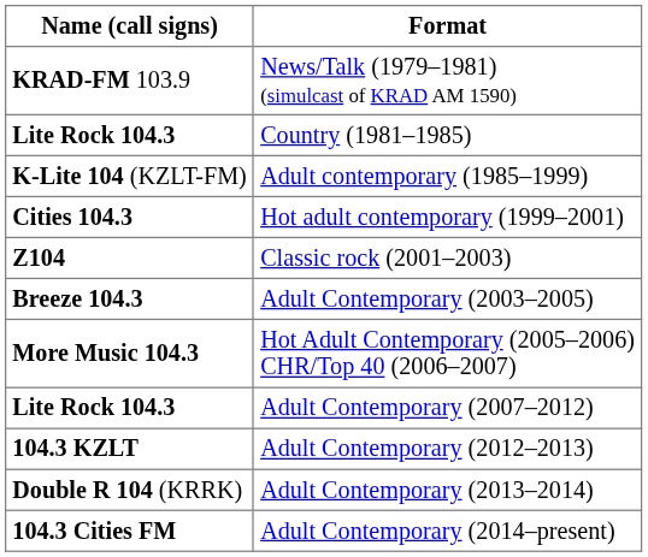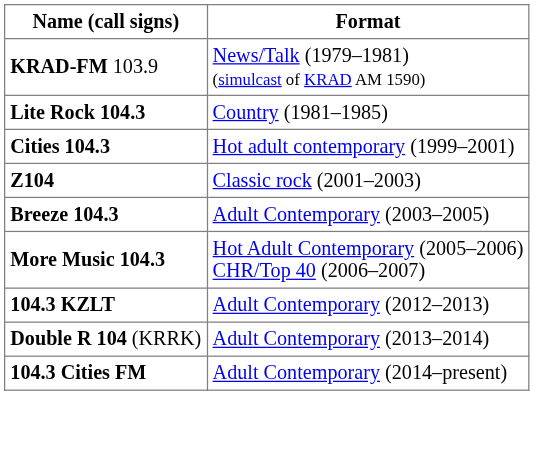- row: K-Lite 104 (KZLT-FM) | Adult contemporary (1985–1999)
- row: Lite Rock 104.3 | Adult Contemporary (2007–2012)
